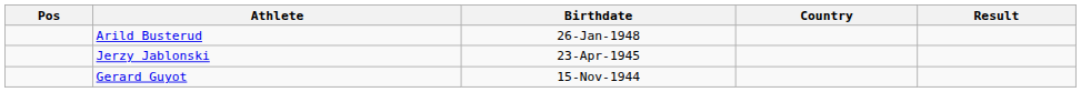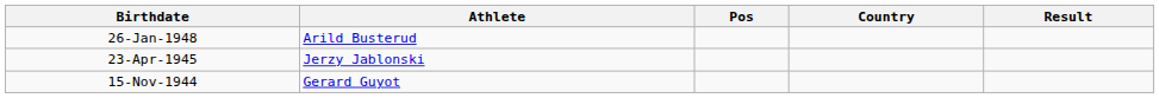columns swapped: Pos <-> Birthdate
